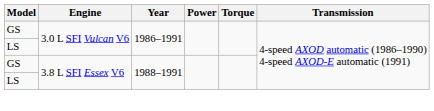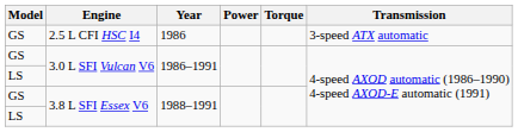+ row: GS | 2.5 L CFI HSC I4 | 1986 | 3-speed ATX automatic
